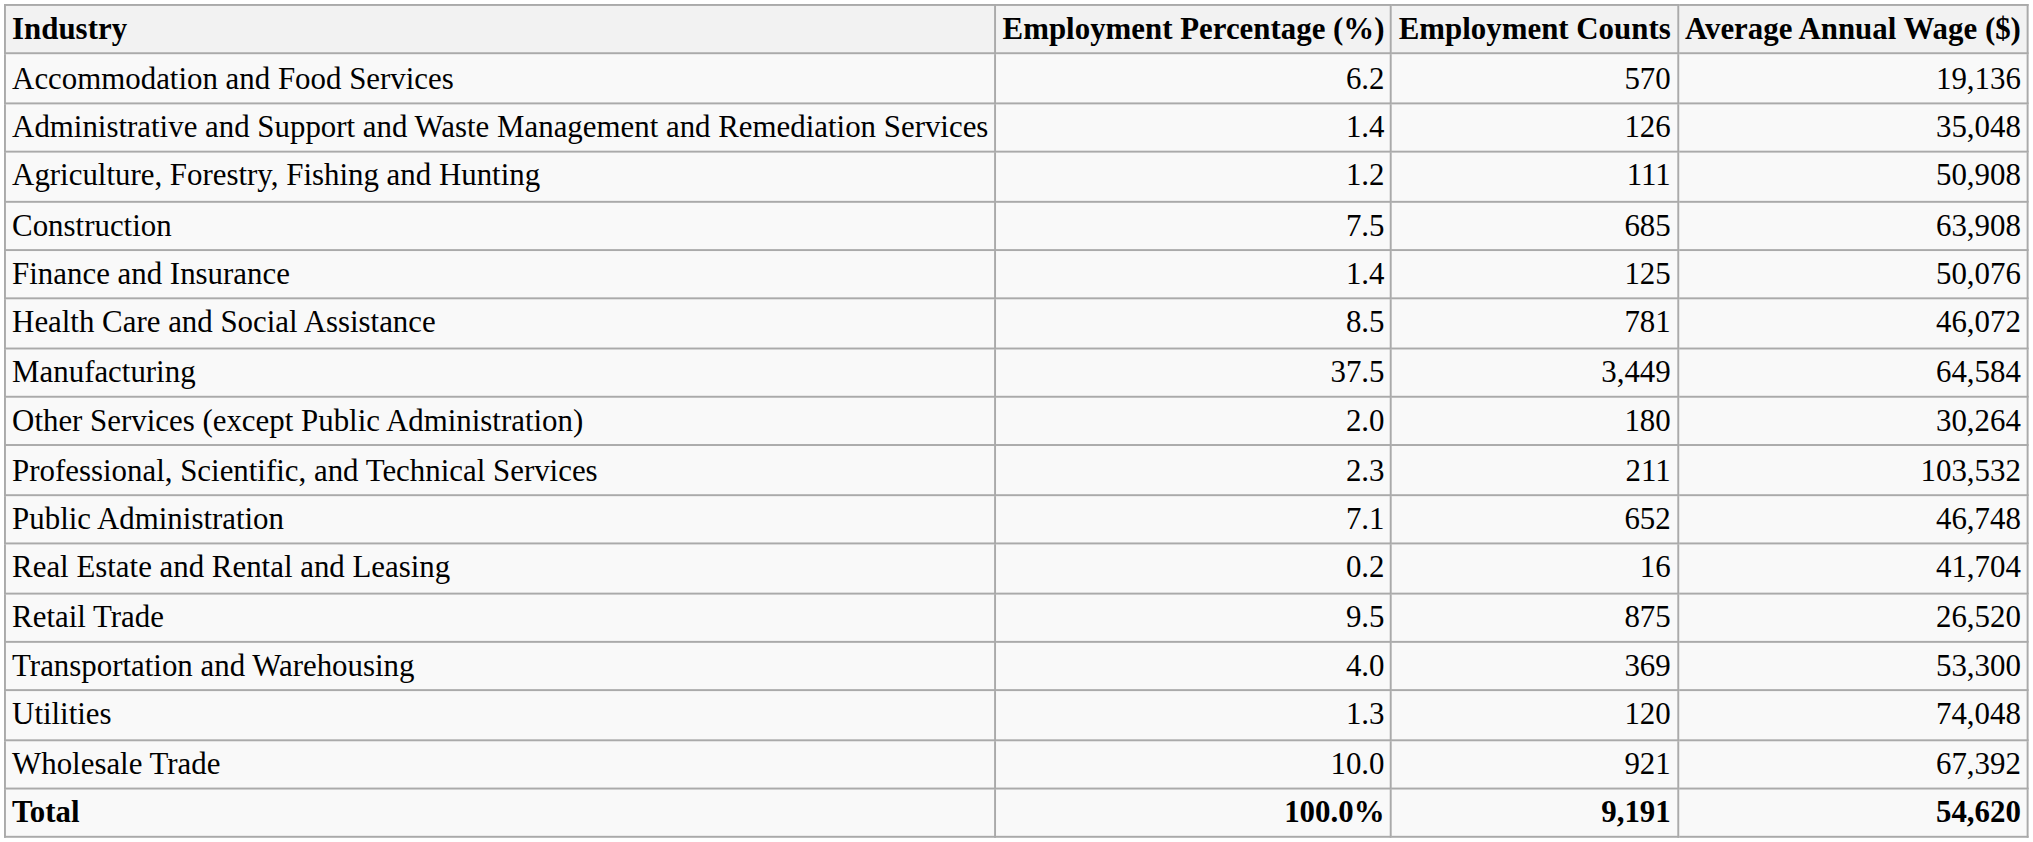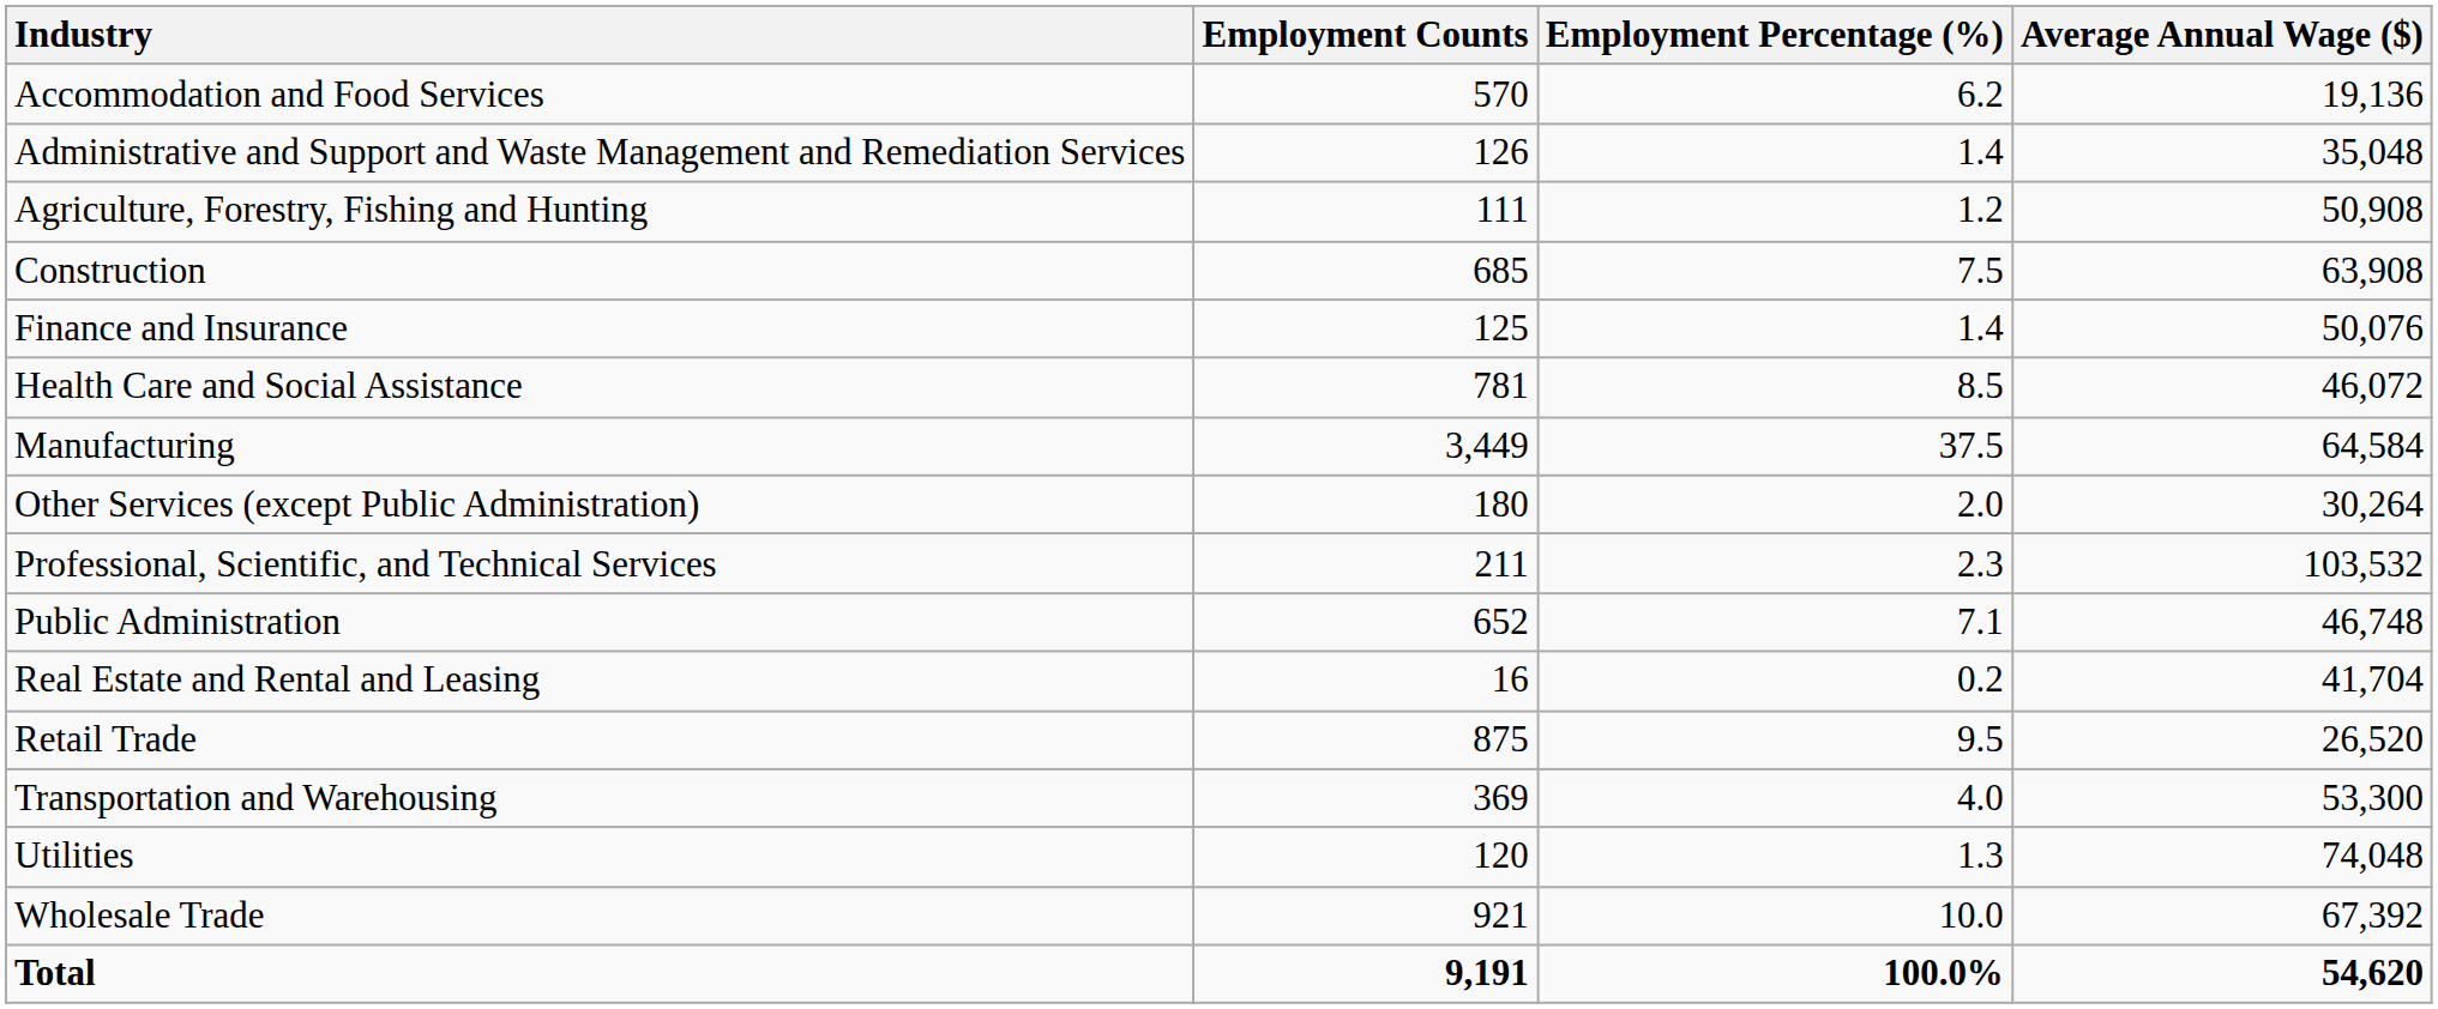columns swapped: Employment Counts <-> Employment Percentage (%)
